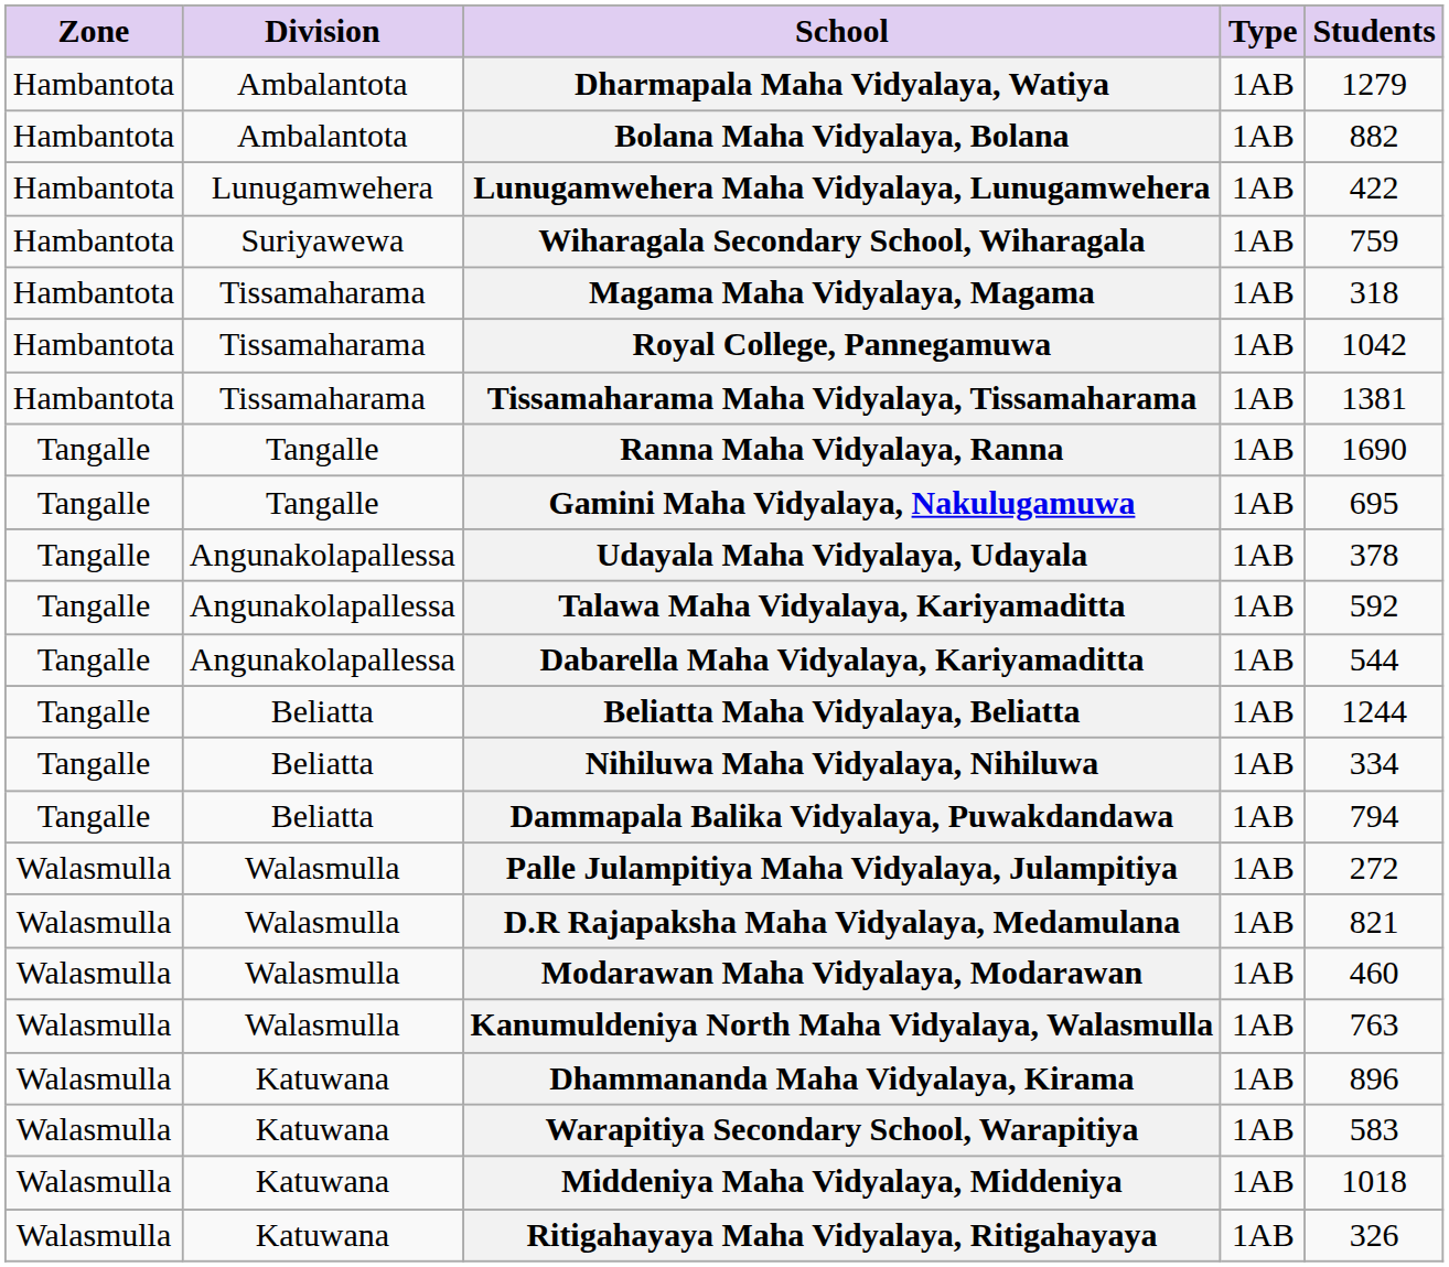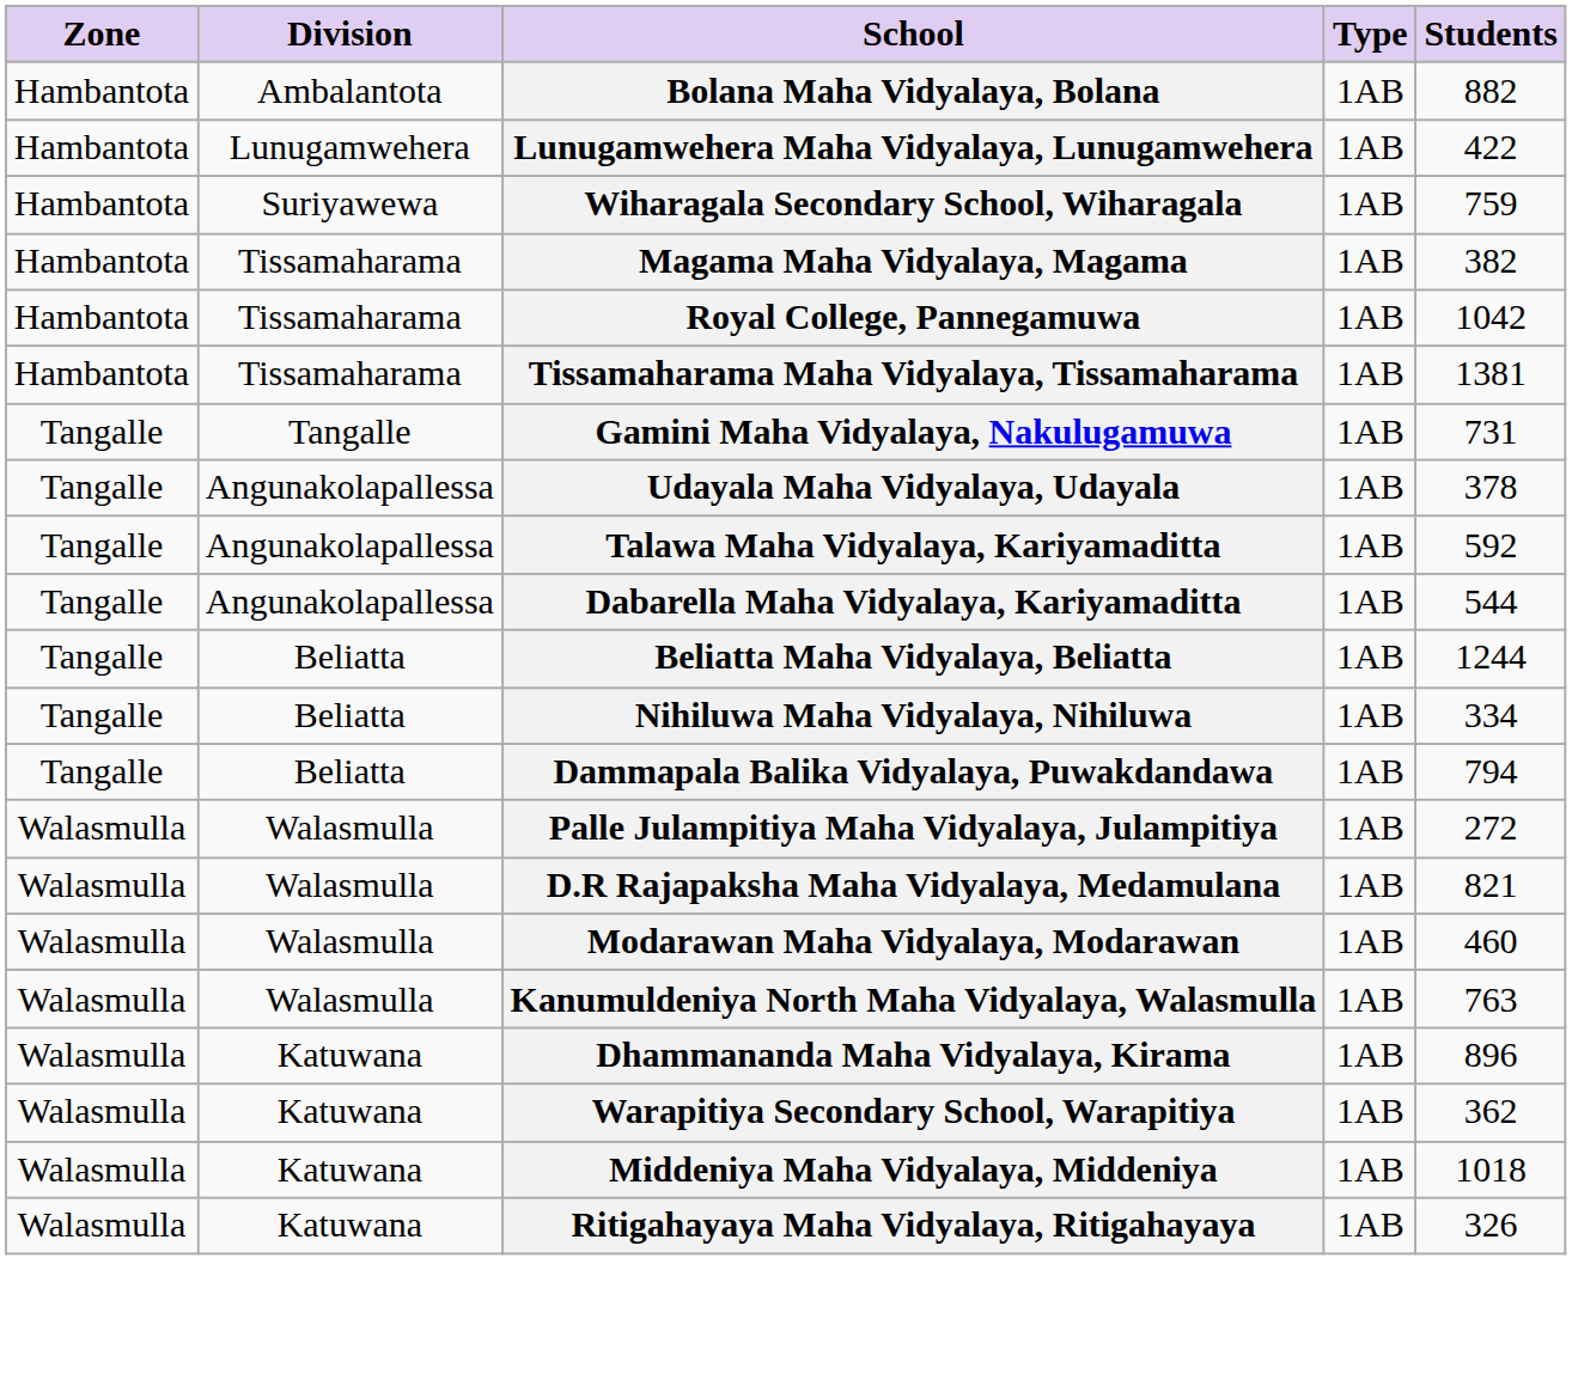- row: Hambantota | Ambalantota | Dharmapala Maha Vidyalaya, Watiya | 1AB | 1279
Magama Maha Vidyalaya, Magama | Students: 318 -> 382
- row: Tangalle | Tangalle | Ranna Maha Vidyalaya, Ranna | 1AB | 1690
Gamini Maha Vidyalaya, Nakulugamuwa | Students: 695 -> 731
Warapitiya Secondary School, Warapitiya | Students: 583 -> 362
